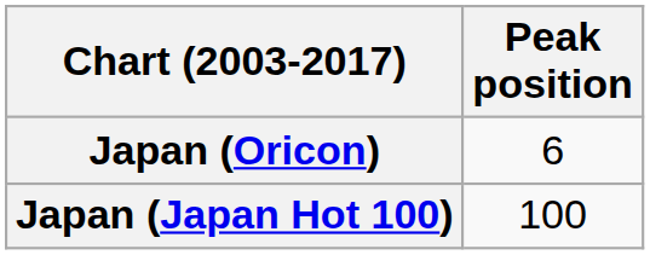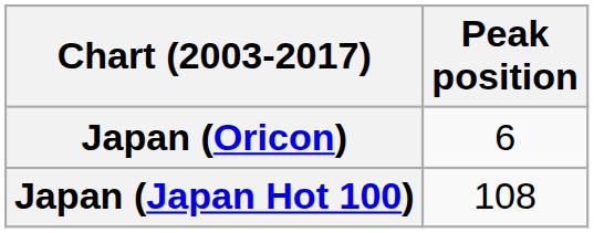Japan (Japan Hot 100) | Peak position: 100 -> 108
